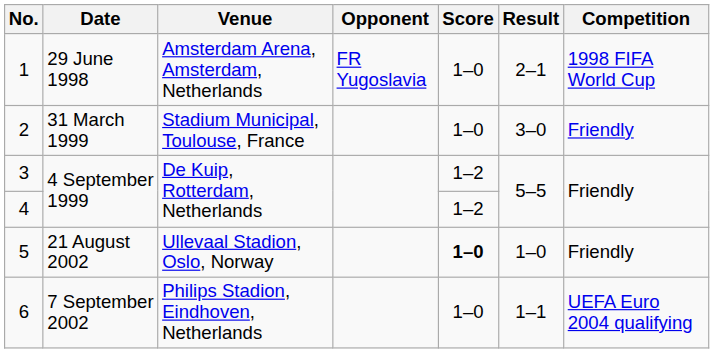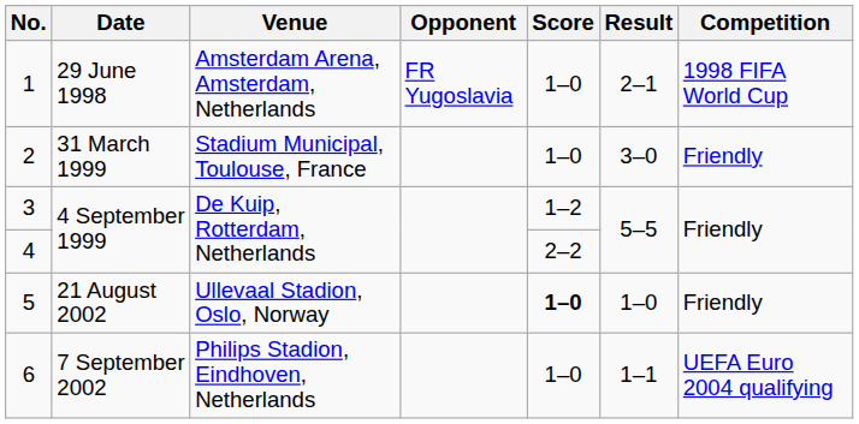4 | Score: 1–2 -> 2–2
